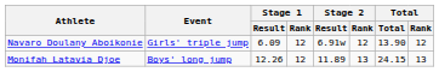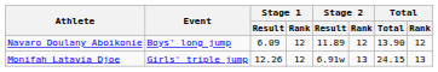Navaro Doulany Aboikonie | Event: Girls' triple jump -> Boys' long jump
Navaro Doulany Aboikonie | Stage 2 / Result: 6.91w -> 11.89
Monifah Latavia Djoe | Event: Boys' long jump -> Girls' triple jump
Monifah Latavia Djoe | Stage 2 / Result: 11.89 -> 6.91w
